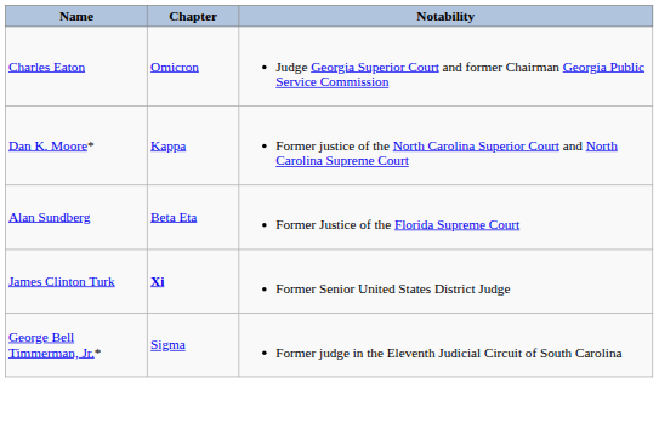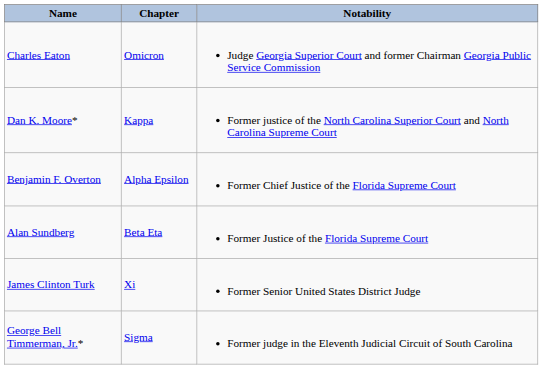+ row: Benjamin F. Overton | Alpha Epsilon | Former Chief Justice of the Florida Supreme Court
James Clinton Turk | Chapter: bold -> normal
